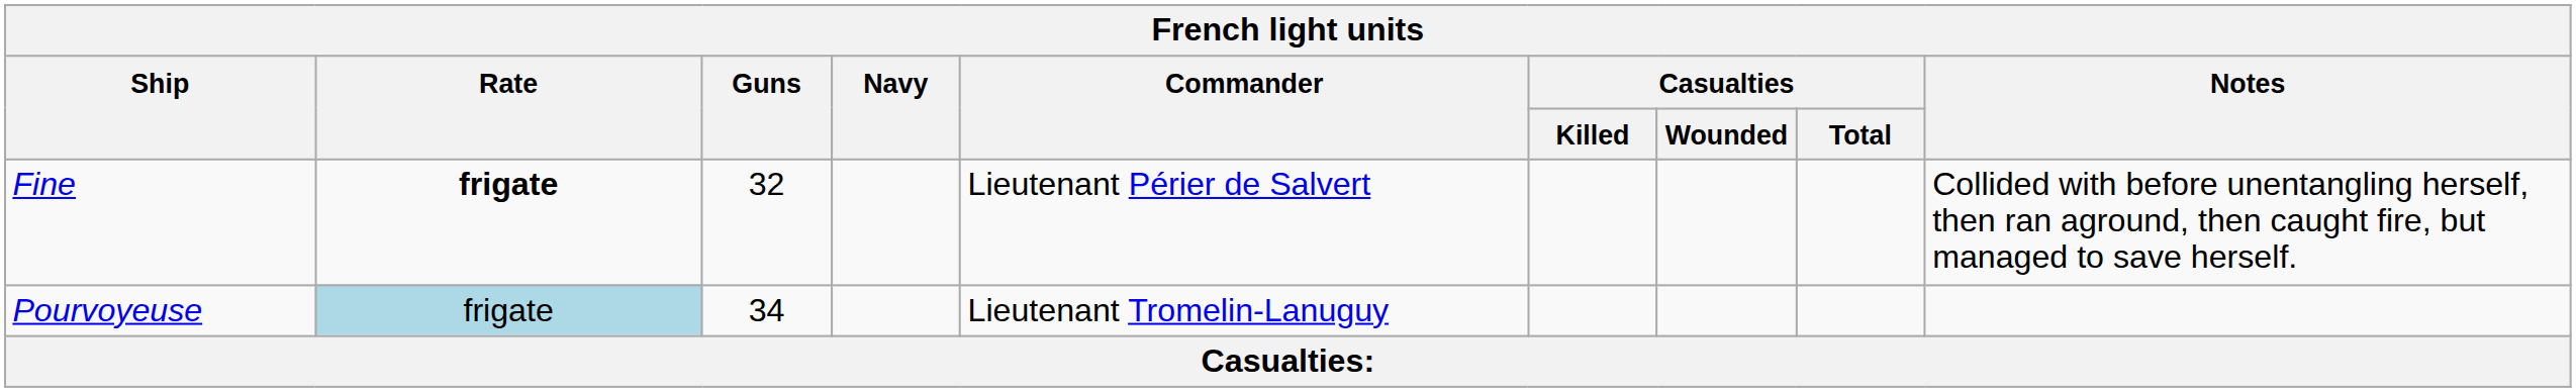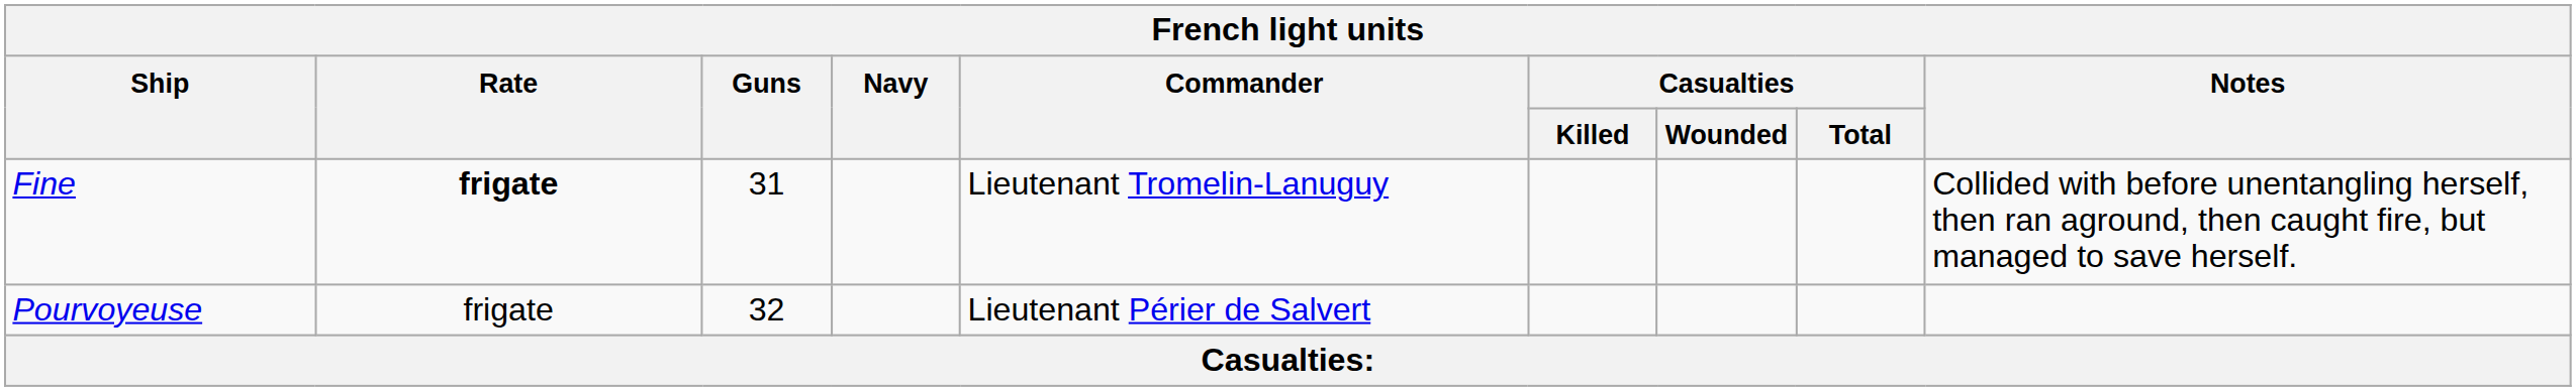Fine | Guns: 32 -> 31
Fine | Commander: Lieutenant Périer de Salvert -> Lieutenant Tromelin-Lanuguy
Pourvoyeuse | Rate: lightblue background -> no background
Pourvoyeuse | Guns: 34 -> 32
Pourvoyeuse | Commander: Lieutenant Tromelin-Lanuguy -> Lieutenant Périer de Salvert
